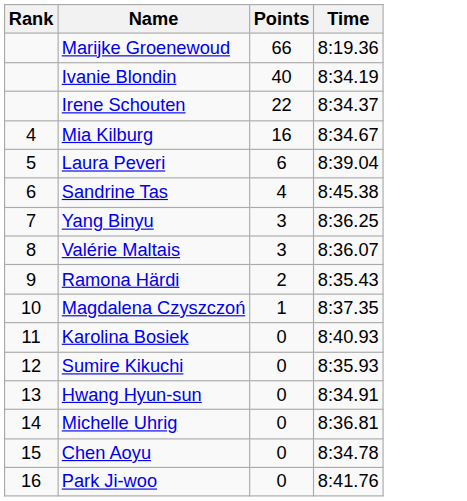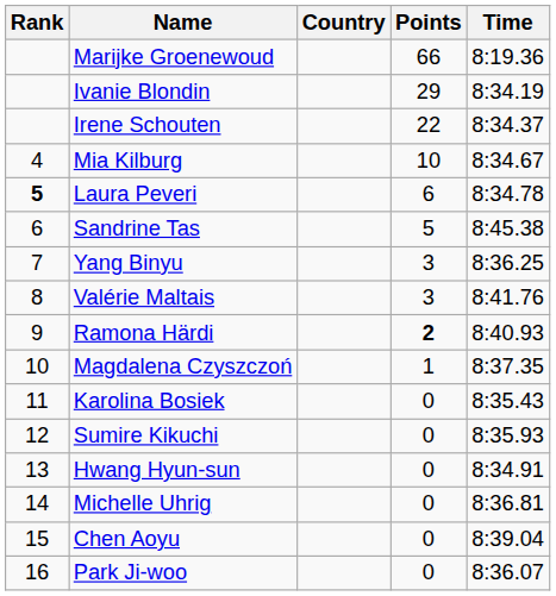+ column: Country
Ivanie Blondin | Points: 40 -> 29
Mia Kilburg | Points: 16 -> 10
Laura Peveri | Rank: normal -> bold
Laura Peveri | Time: 8:39.04 -> 8:34.78
Sandrine Tas | Points: 4 -> 5
Valérie Maltais | Time: 8:36.07 -> 8:41.76
Ramona Härdi | Points: normal -> bold
Ramona Härdi | Time: 8:35.43 -> 8:40.93
Karolina Bosiek | Time: 8:40.93 -> 8:35.43
Chen Aoyu | Time: 8:34.78 -> 8:39.04
Park Ji-woo | Time: 8:41.76 -> 8:36.07
